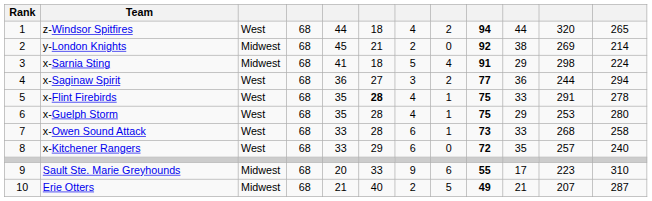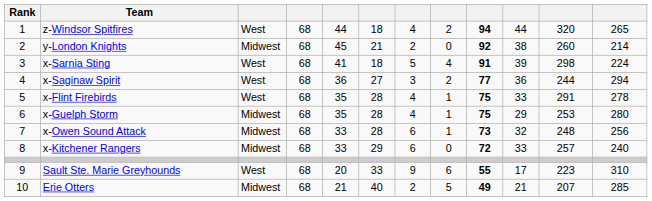y-London Knights | column 11: 269 -> 260
x-Sarnia Sting | column 3: Midwest -> West
x-Sarnia Sting | column 10: 29 -> 39
x-Flint Firebirds | column 6: bold -> normal
x-Guelph Storm | column 3: West -> Midwest
x-Owen Sound Attack | column 3: West -> Midwest
x-Owen Sound Attack | column 10: 33 -> 32
x-Owen Sound Attack | column 11: 268 -> 248
x-Owen Sound Attack | column 12: 258 -> 256
x-Kitchener Rangers | column 3: West -> Midwest
x-Kitchener Rangers | column 10: 35 -> 33
Sault Ste. Marie Greyhounds | column 3: Midwest -> West
Erie Otters | column 12: 287 -> 285
